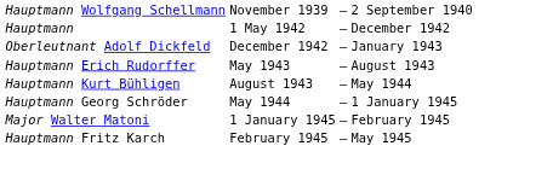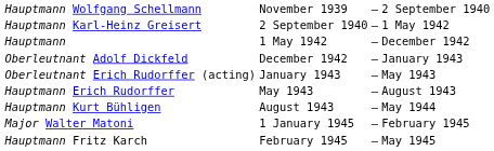+ row: Hauptmann Karl-Heinz Greisert | 2 September 1940 | – | 1 May 1942
+ row: Oberleutnant Erich Rudorffer (acting) | January 1943 | – | May 1943
- row: Hauptmann Georg Schröder | May 1944 | – | 1 January 1945
